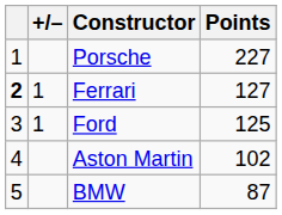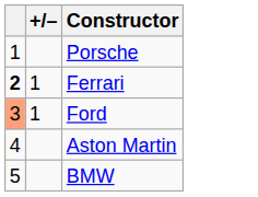- column: Points | 227 | 127 | 125 | 102 | 87
Ford | column 1: no background -> lightsalmon background
